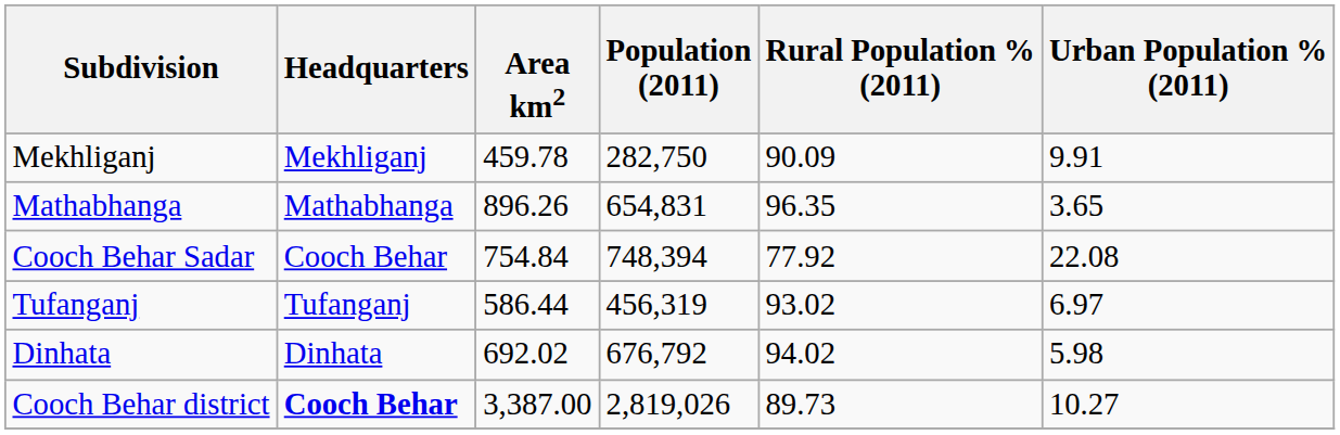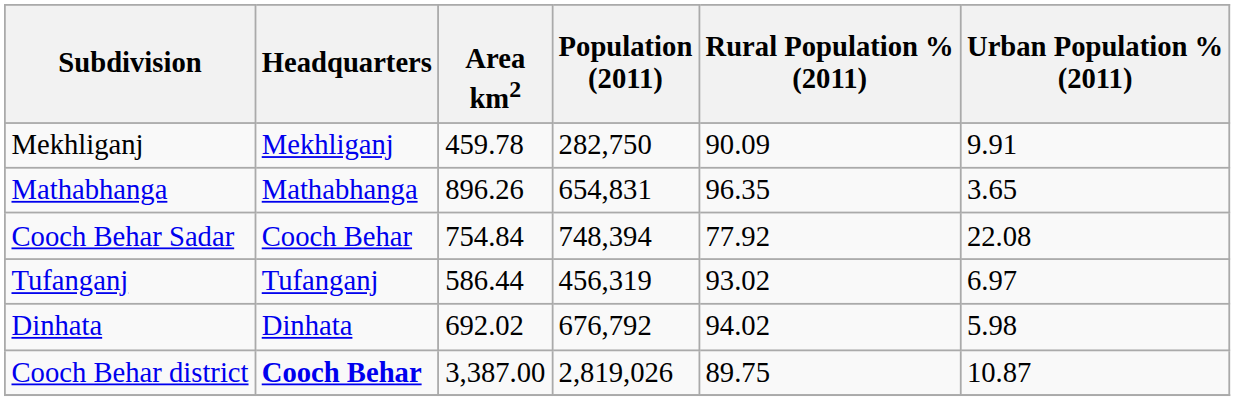Cooch Behar district | Rural Population % (2011): 89.73 -> 89.75
Cooch Behar district | Urban Population % (2011): 10.27 -> 10.87
